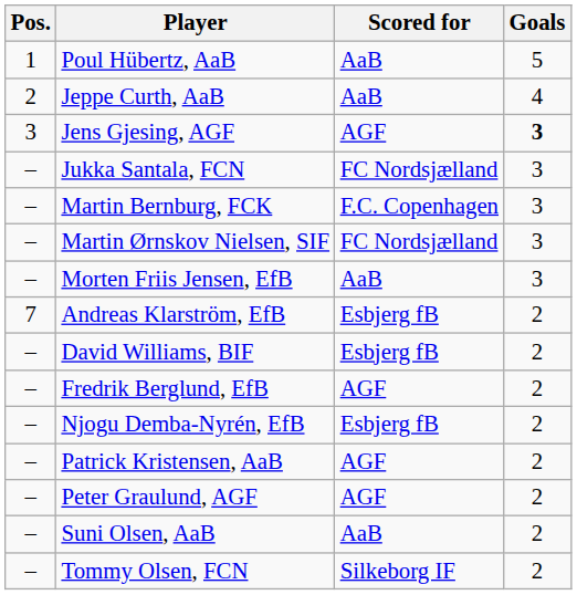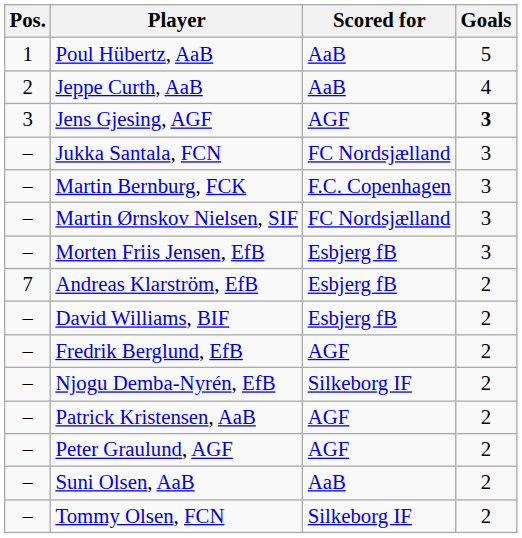Morten Friis Jensen, EfB | Scored for: AaB -> Esbjerg fB
Njogu Demba-Nyrén, EfB | Scored for: Esbjerg fB -> Silkeborg IF
